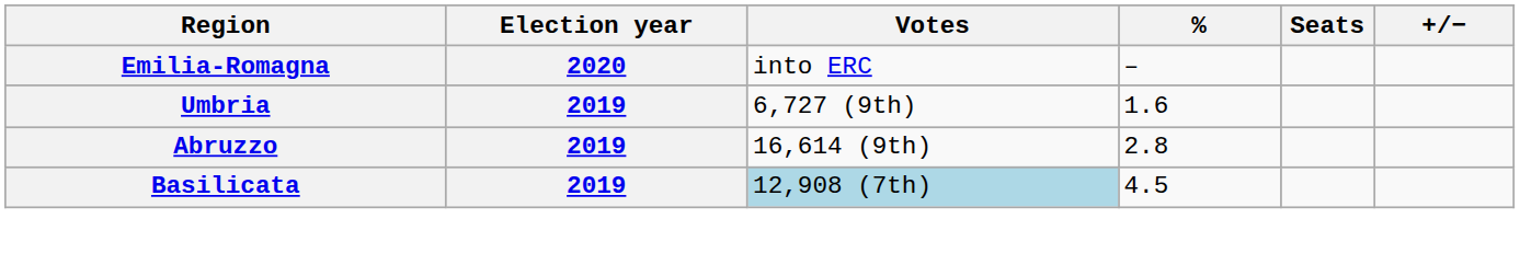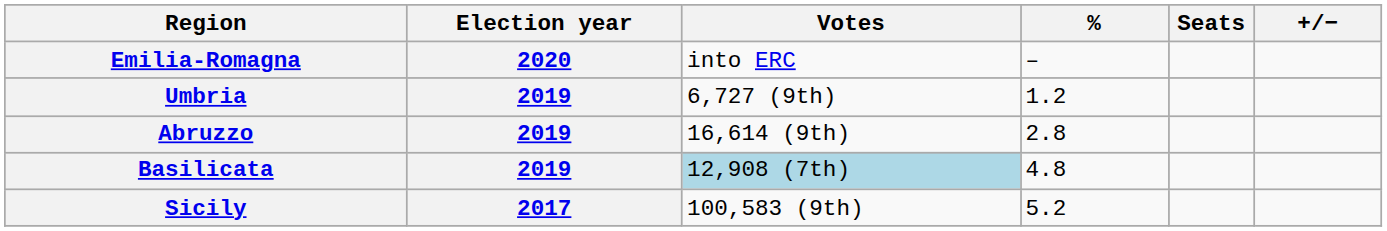Umbria | %: 1.6 -> 1.2
Basilicata | %: 4.5 -> 4.8
+ row: Sicily | 2017 | 100,583 (9th) | 5.2
